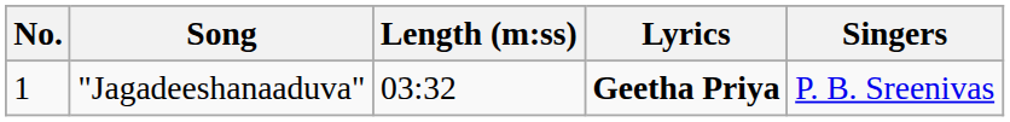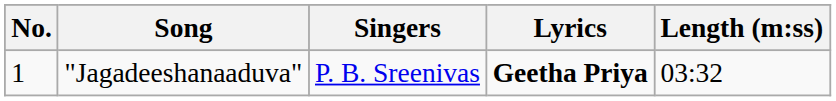columns swapped: Singers <-> Length (m:ss)
